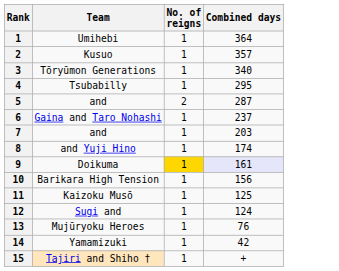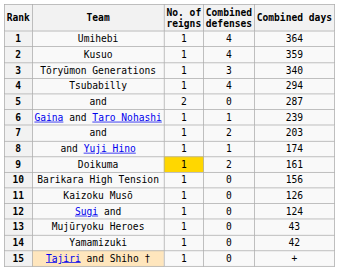+ column: Combined defenses | 4 | 4 | 3 | 4 | 0 | 1 | 2 | 1 | 2 | 0 | 0 | 0 | 0 | 0 | 0
Kusuo | Combined days: 357 -> 359
Tsubabilly | Combined days: 295 -> 294
Gaina and Taro Nohashi | Combined days: 237 -> 239
Doikuma | Combined days: lavender background -> no background
Kaizoku Musō | Combined days: 125 -> 126
Mujūryoku Heroes | Combined days: 76 -> 43
